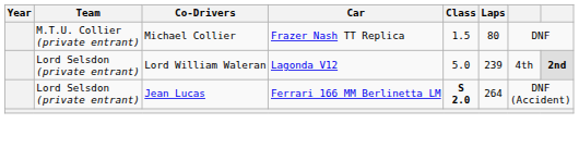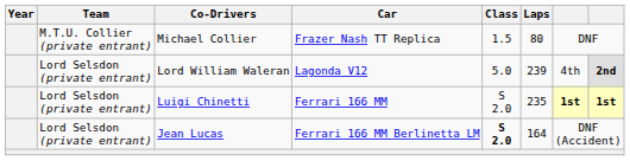+ row: Lord Selsdon (private entrant) | Luigi Chinetti | Ferrari 166 MM | S 2.0 | 235 | 1st | 1st
Jean Lucas | Laps: 264 -> 164
